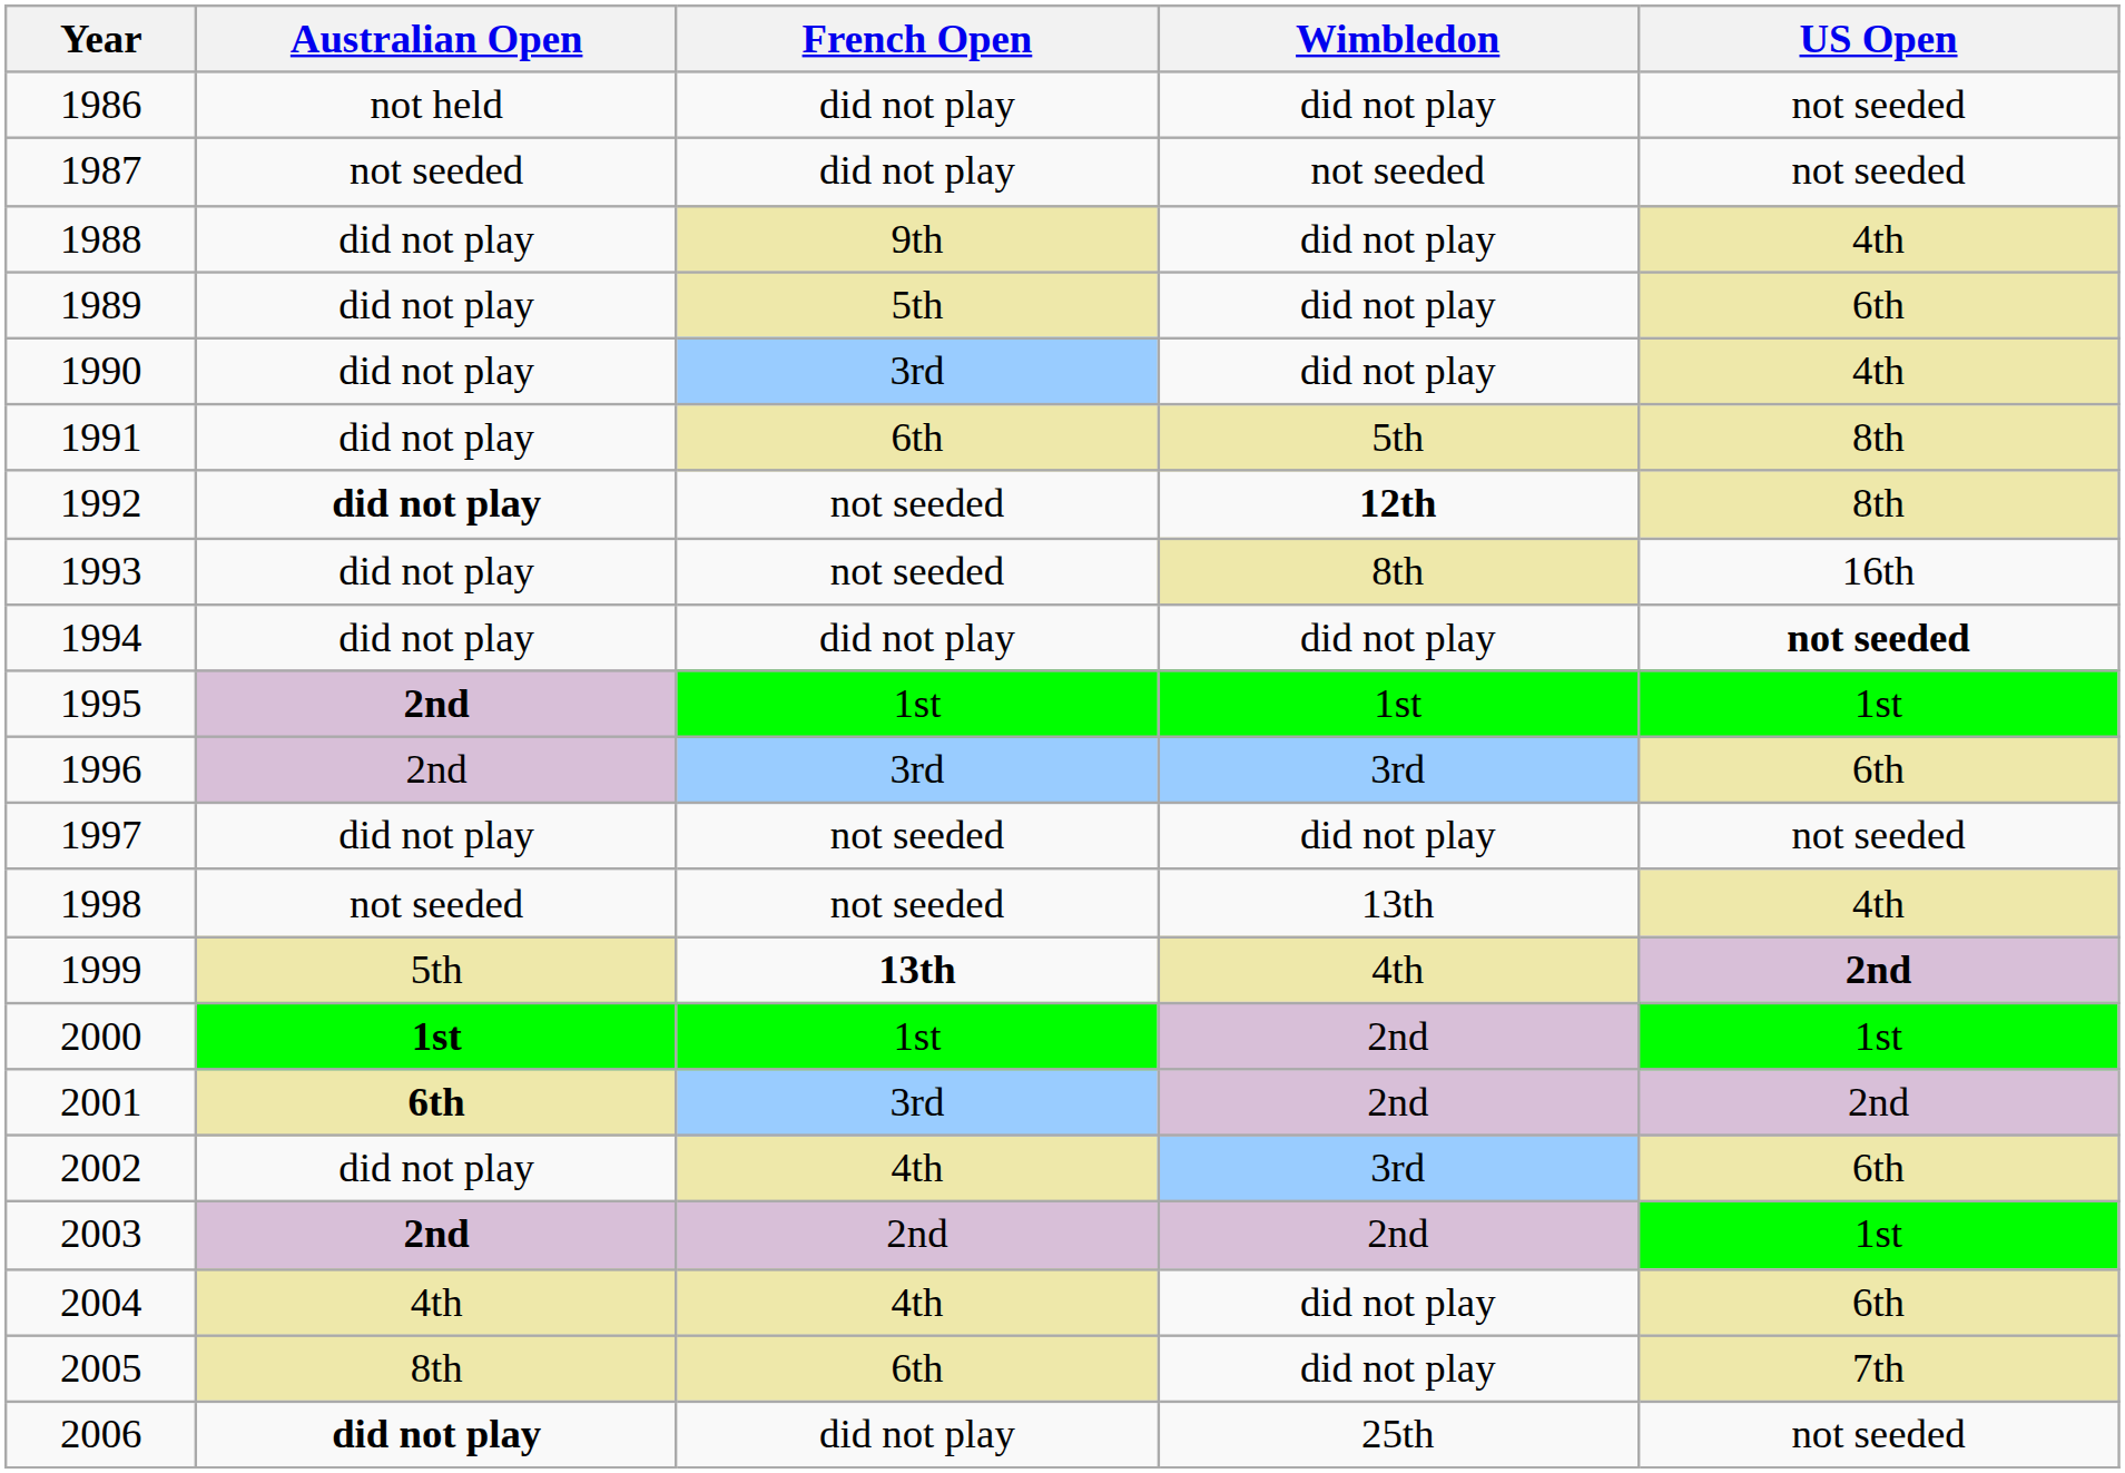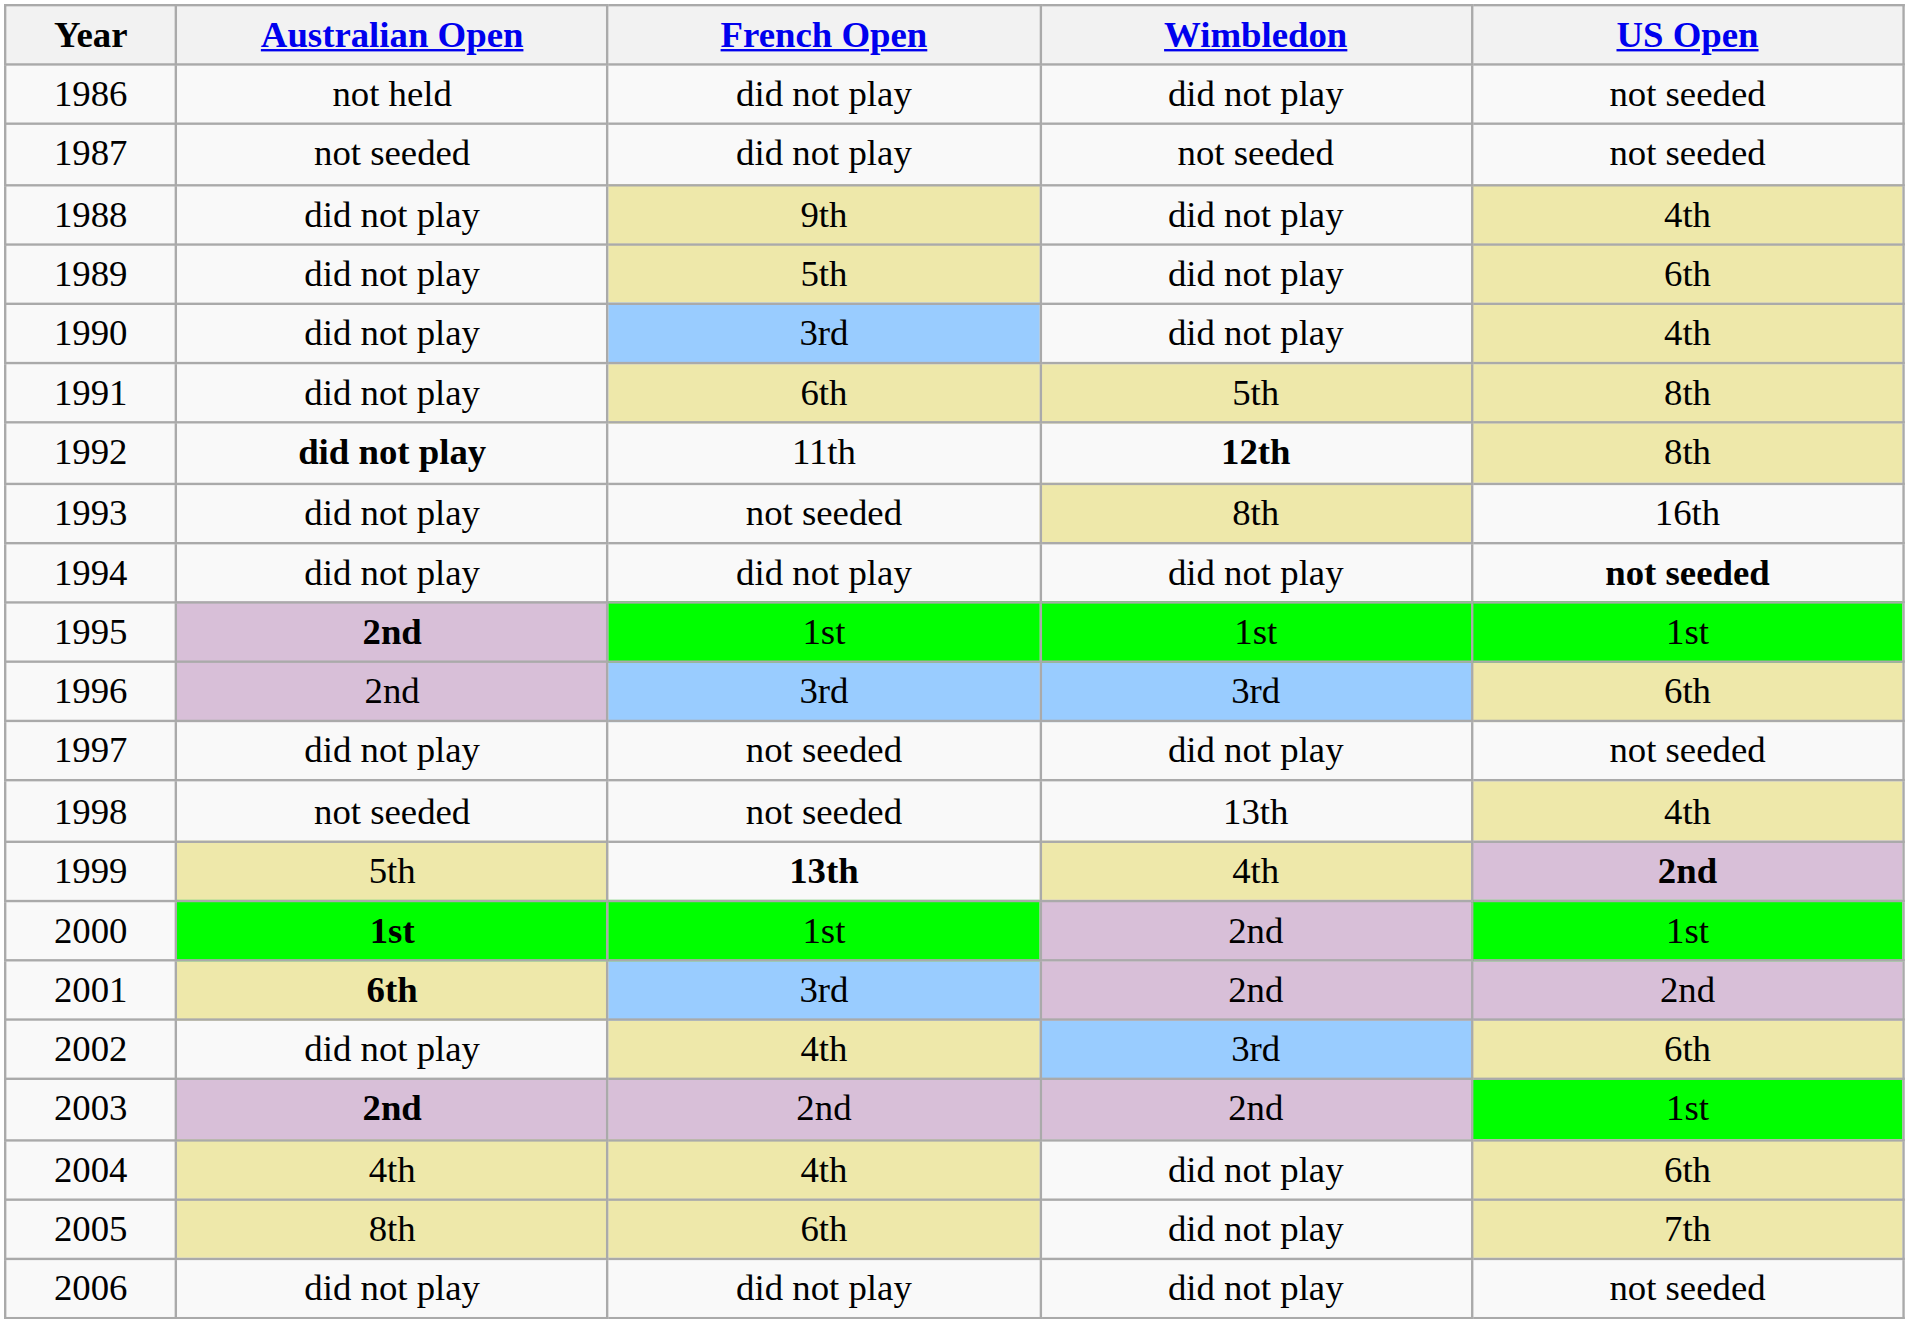1992 | French Open: not seeded -> 11th
2006 | Australian Open: bold -> normal
2006 | Wimbledon: 25th -> did not play
